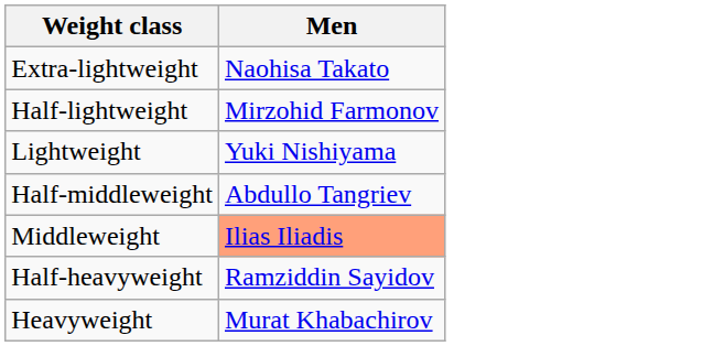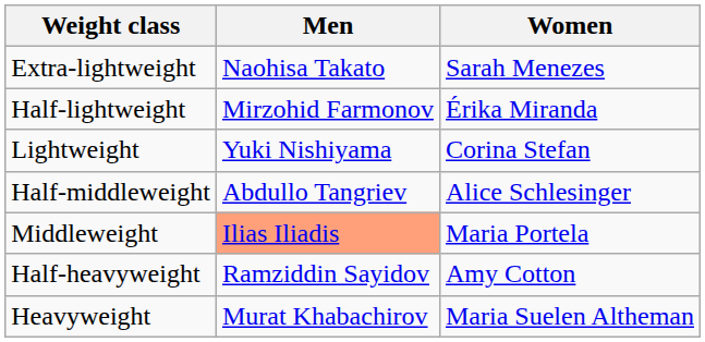+ column: Women | Sarah Menezes | Érika Miranda | Corina Stefan | Alice Schlesinger | Maria Portela | Amy Cotton | Maria Suelen Altheman
